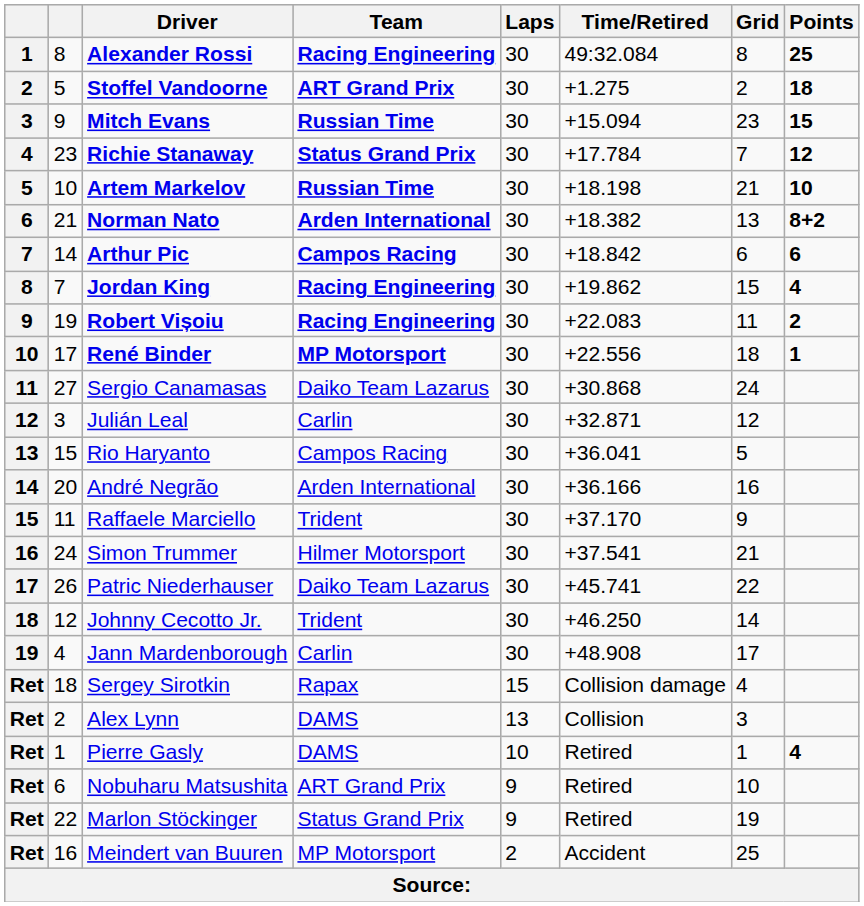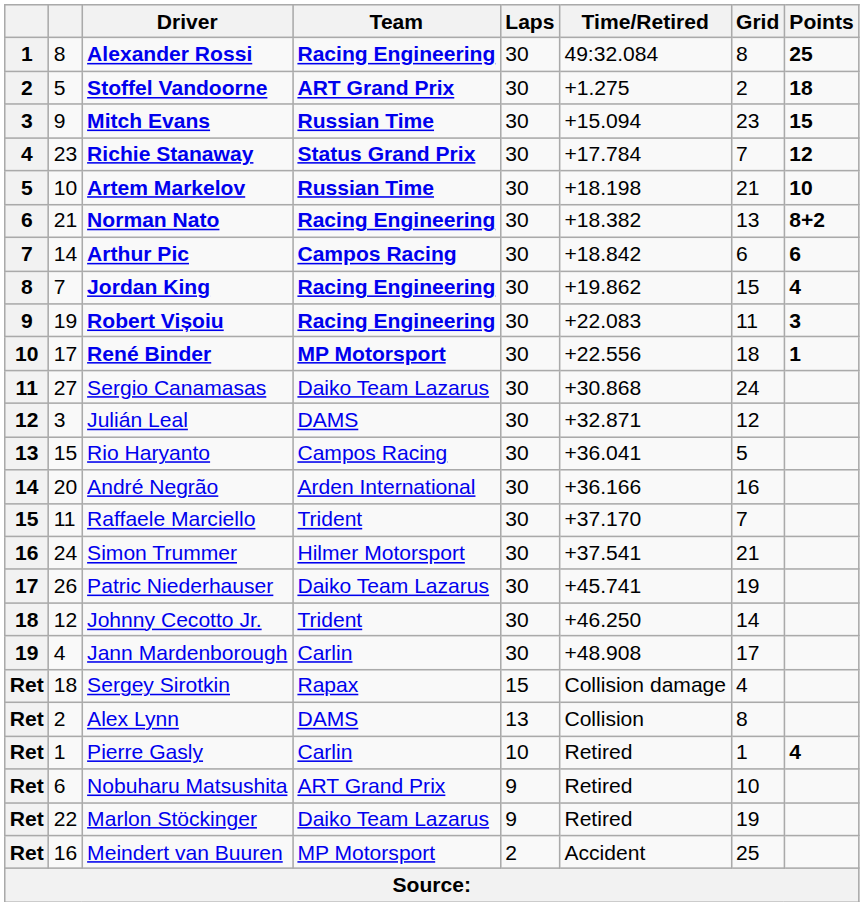Norman Nato | Team: Arden International -> Racing Engineering
Robert Vișoiu | Points: 2 -> 3
Julián Leal | Team: Carlin -> DAMS
Raffaele Marciello | Grid: 9 -> 7
Patric Niederhauser | Grid: 22 -> 19
Alex Lynn | Grid: 3 -> 8
Pierre Gasly | Team: DAMS -> Carlin
Marlon Stöckinger | Team: Status Grand Prix -> Daiko Team Lazarus
